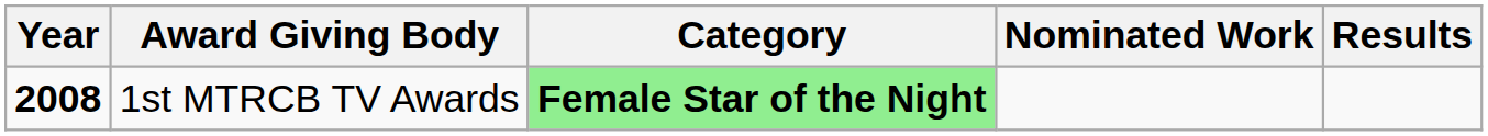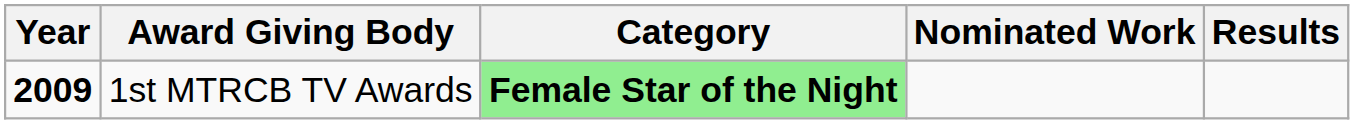1st MTRCB TV Awards | Year: 2008 -> 2009
